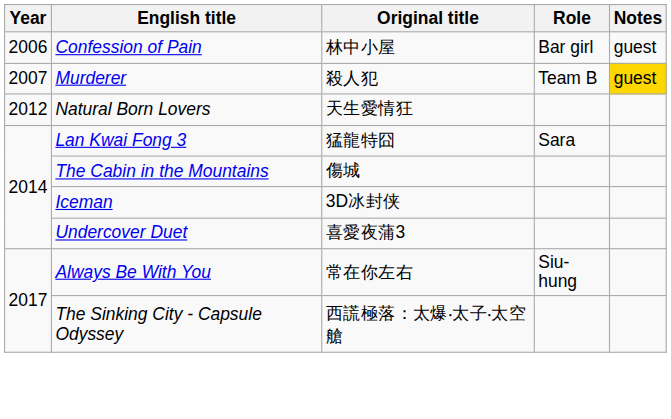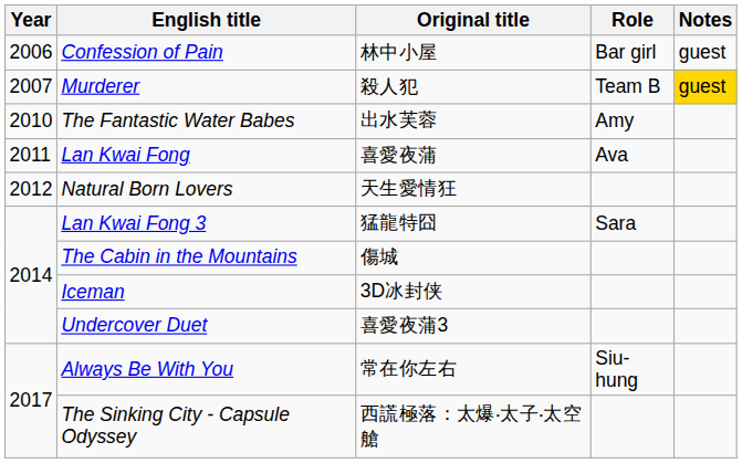+ row: 2010 | The Fantastic Water Babes | 出水芙蓉 | Amy
+ row: 2011 | Lan Kwai Fong | 喜愛夜蒲 | Ava
